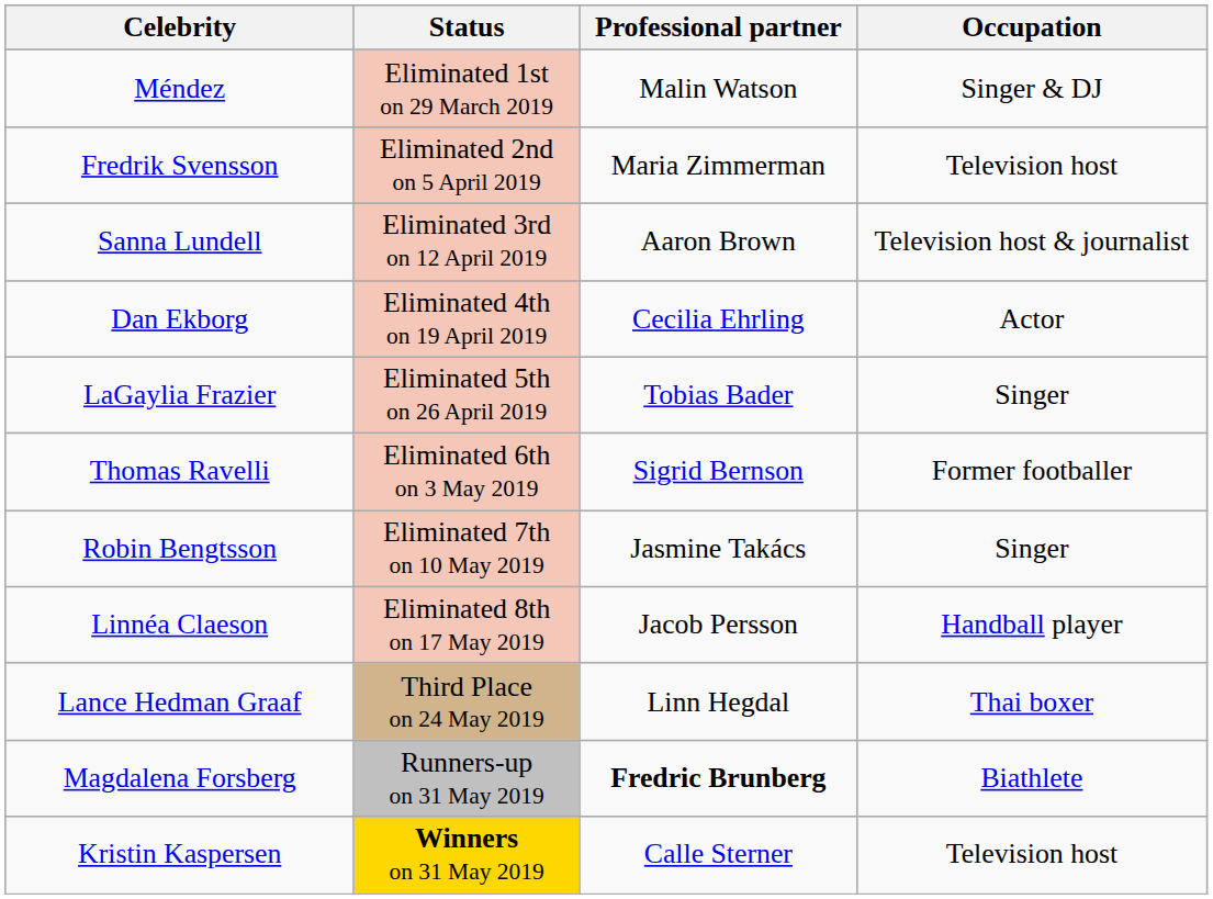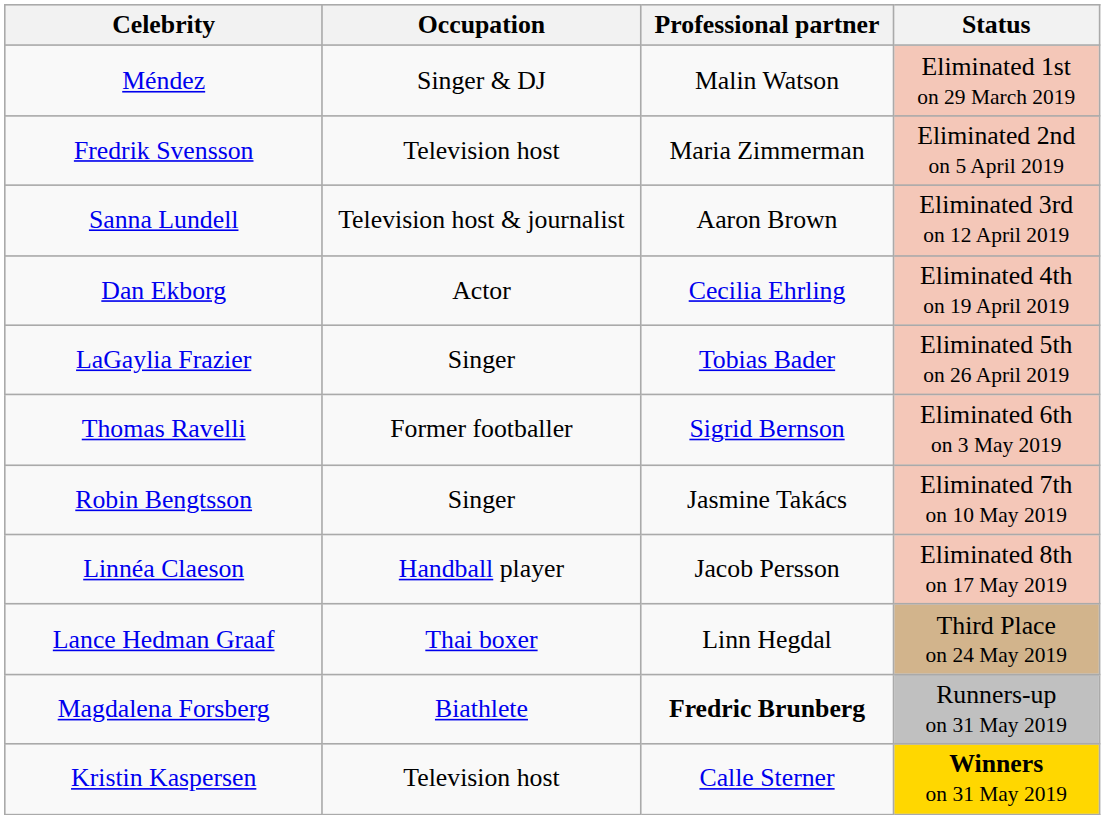columns swapped: Occupation <-> Status
